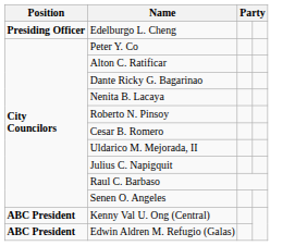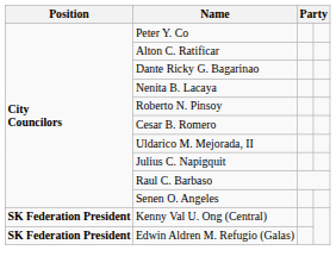- row: Presiding Officer | Edelburgo L. Cheng
Kenny Val U. Ong (Central) | Position: ABC President -> SK Federation President
Edwin Aldren M. Refugio (Galas) | Position: ABC President -> SK Federation President
